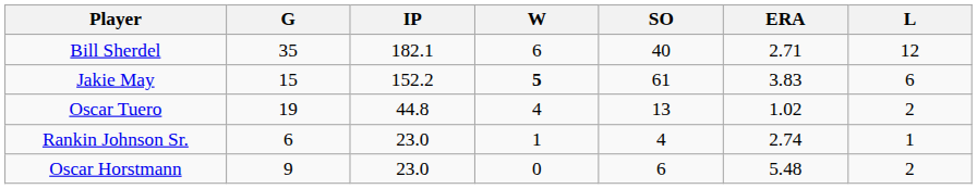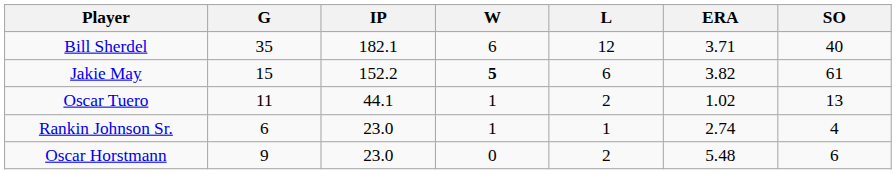columns swapped: L <-> SO
Bill Sherdel | ERA: 2.71 -> 3.71
Jakie May | ERA: 3.83 -> 3.82
Oscar Tuero | G: 19 -> 11
Oscar Tuero | IP: 44.8 -> 44.1
Oscar Tuero | W: 4 -> 1
